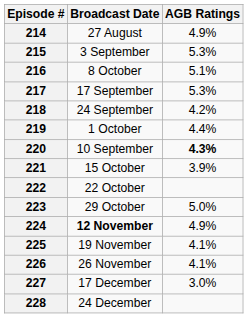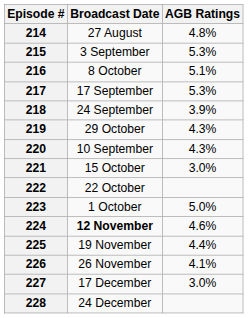214 | AGB Ratings: 4.9% -> 4.8%
218 | AGB Ratings: 4.2% -> 3.9%
219 | Broadcast Date: 1 October -> 29 October
219 | AGB Ratings: 4.4% -> 4.3%
220 | AGB Ratings: bold -> normal
221 | AGB Ratings: 3.9% -> 3.0%
223 | Broadcast Date: 29 October -> 1 October
224 | AGB Ratings: 4.9% -> 4.6%
225 | AGB Ratings: 4.1% -> 4.4%
